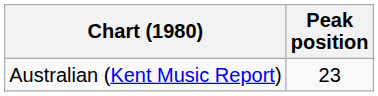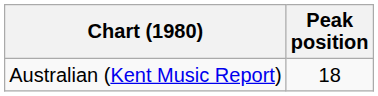Australian (Kent Music Report) | Peak position: 23 -> 18
